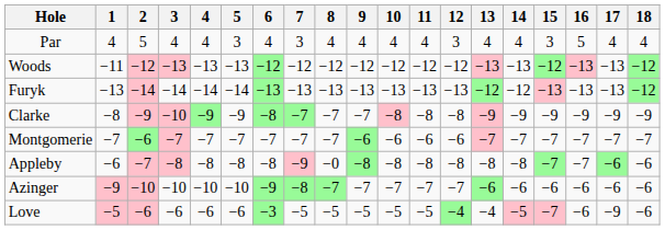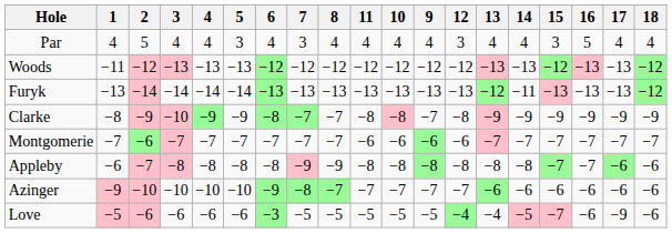columns swapped: 9 <-> 11
Furyk | 14: −12 -> −11
Appleby | 8: −0 -> −9
